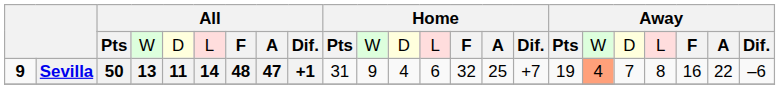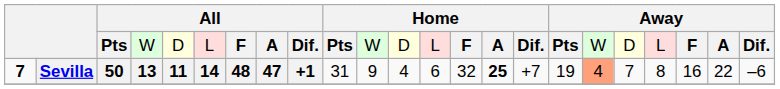Sevilla | column 1: 9 -> 7
Sevilla | column 15: normal -> bold
